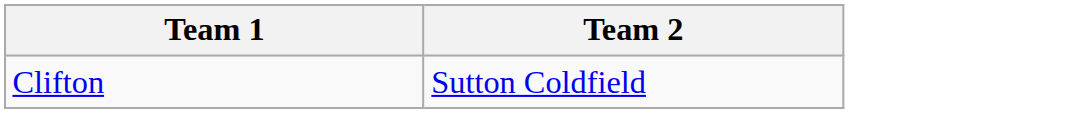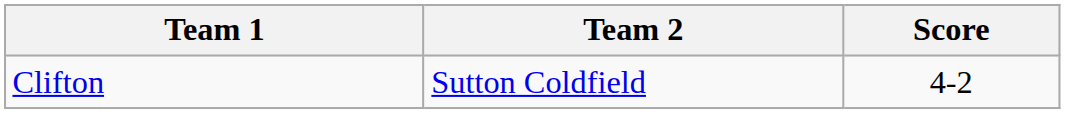+ column: Score | 4-2
